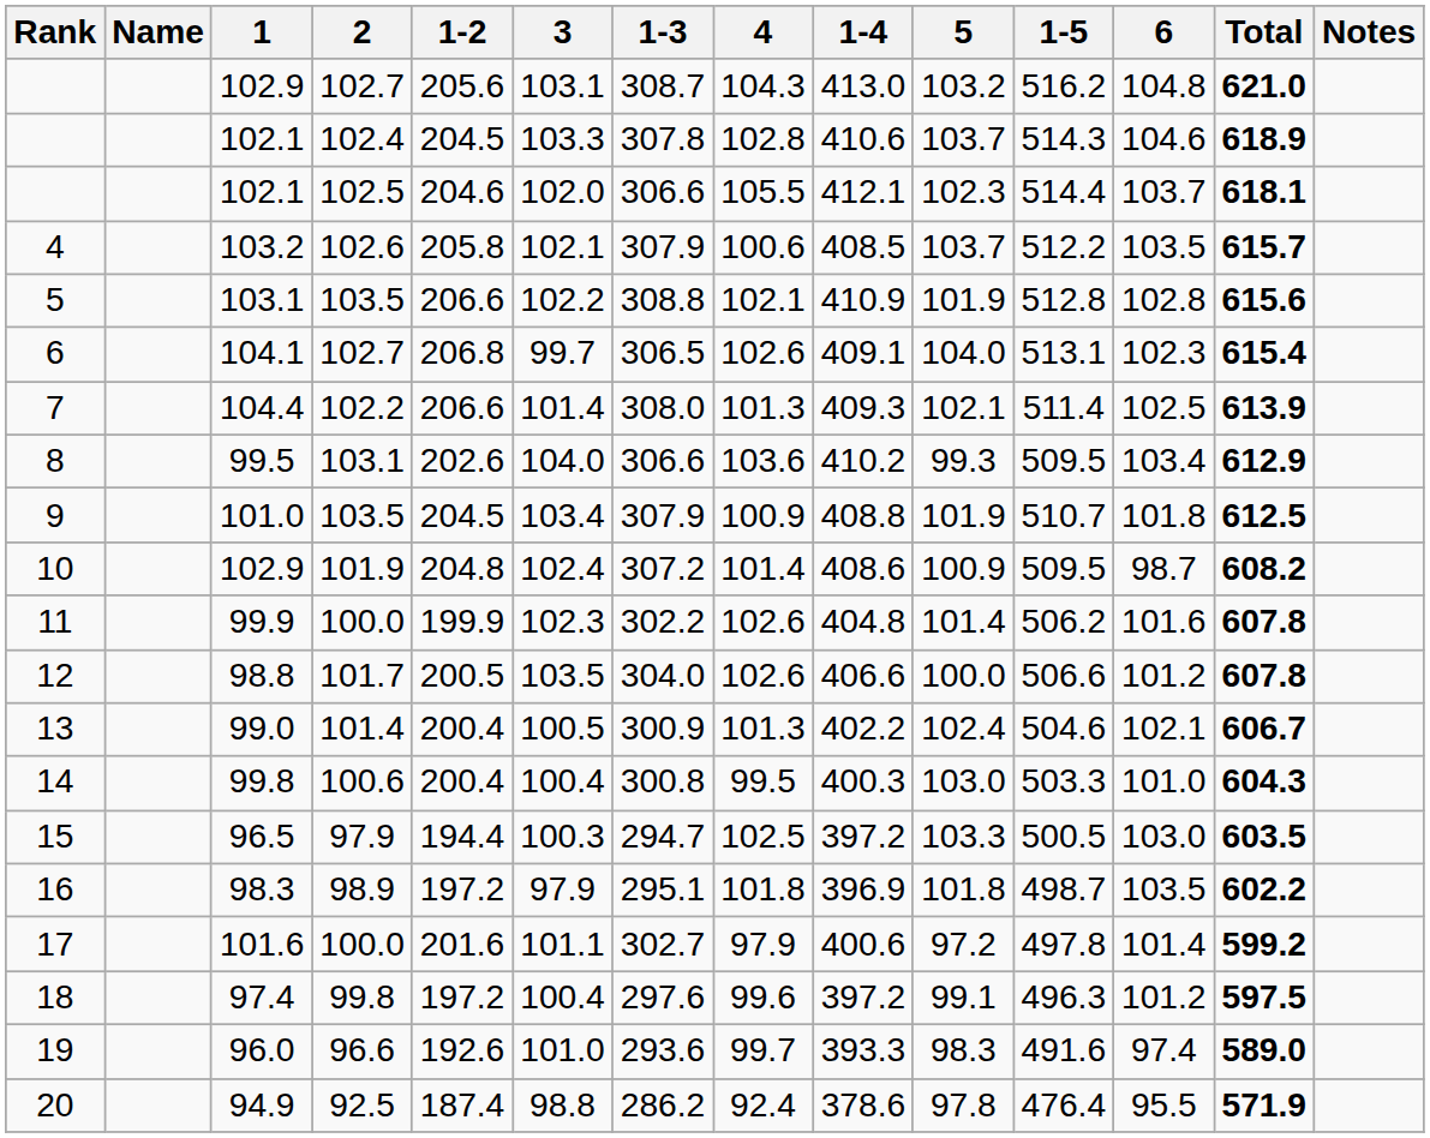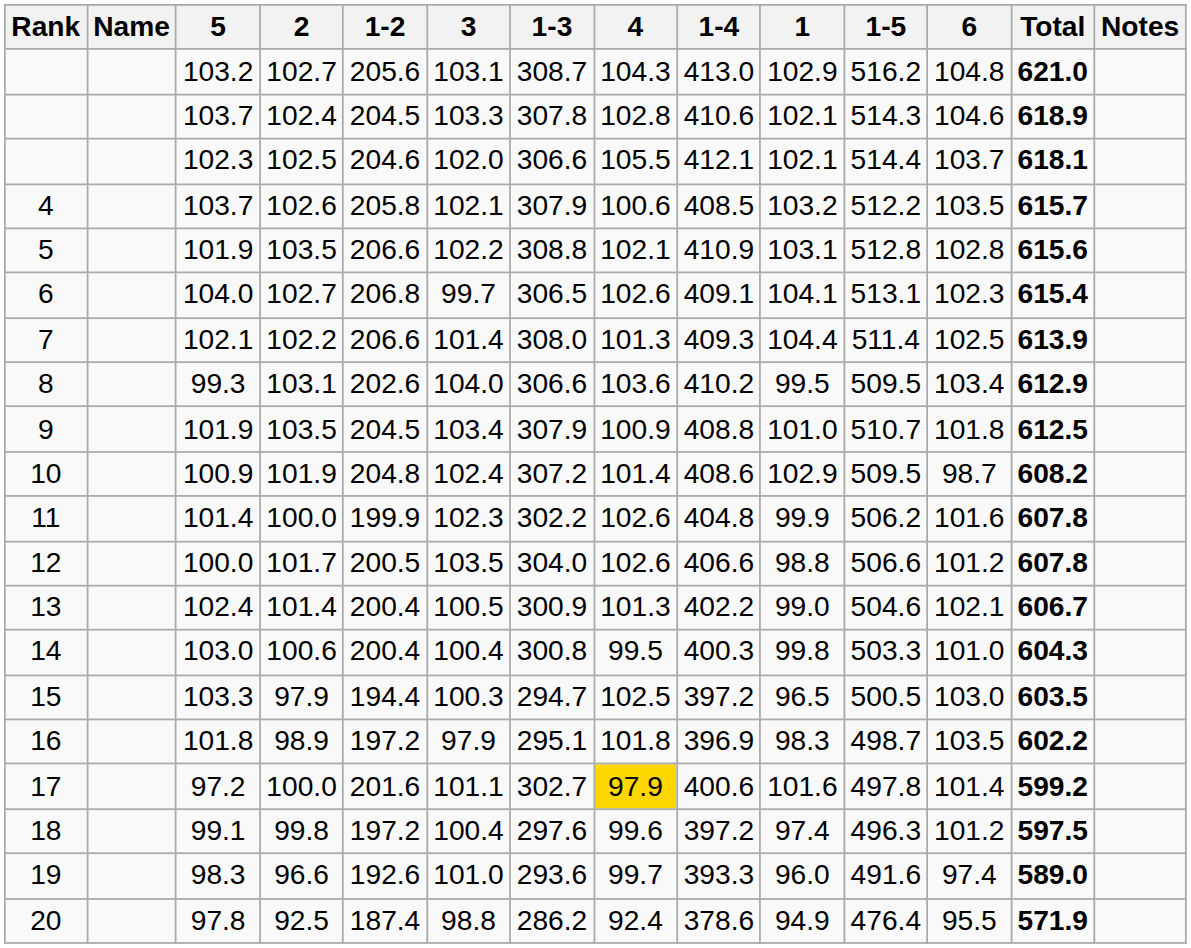columns swapped: 1 <-> 5
17 | 4: no background -> gold background
